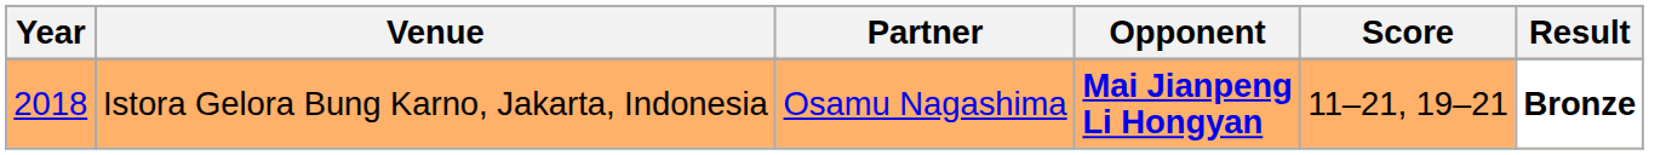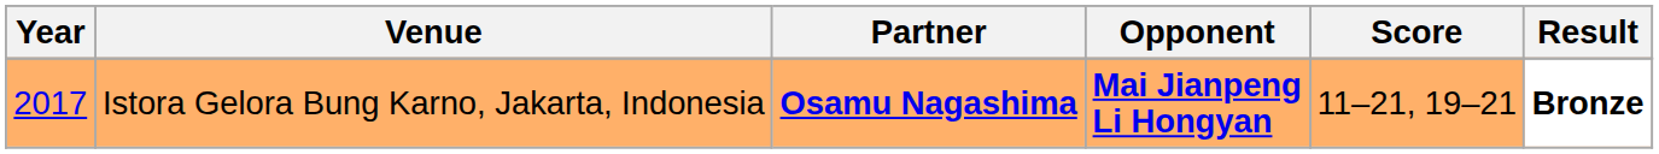Istora Gelora Bung Karno, Jakarta, Indonesia | Year: 2018 -> 2017
Istora Gelora Bung Karno, Jakarta, Indonesia | Partner: normal -> bold
